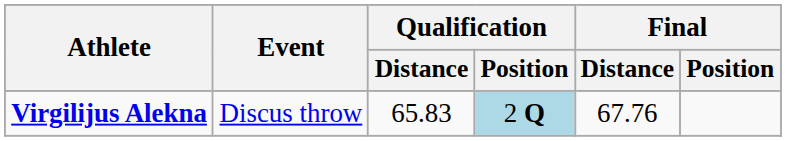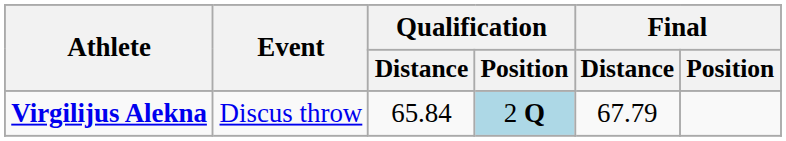Virgilijus Alekna | Qualification / Distance: 65.83 -> 65.84
Virgilijus Alekna | Final / Distance: 67.76 -> 67.79
